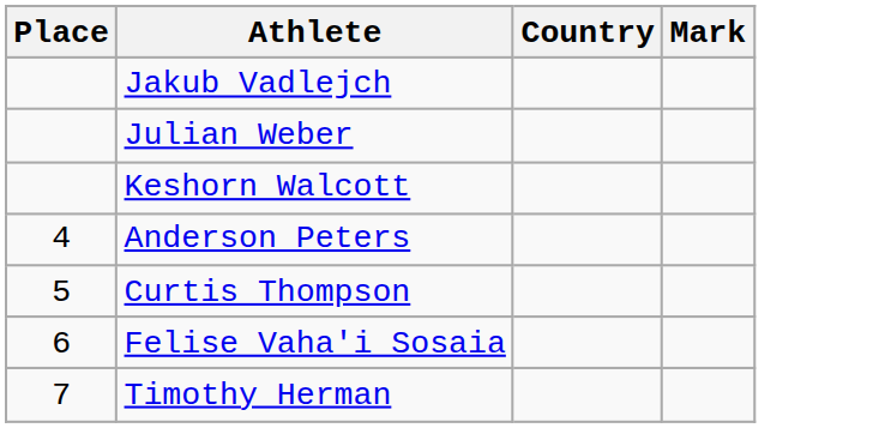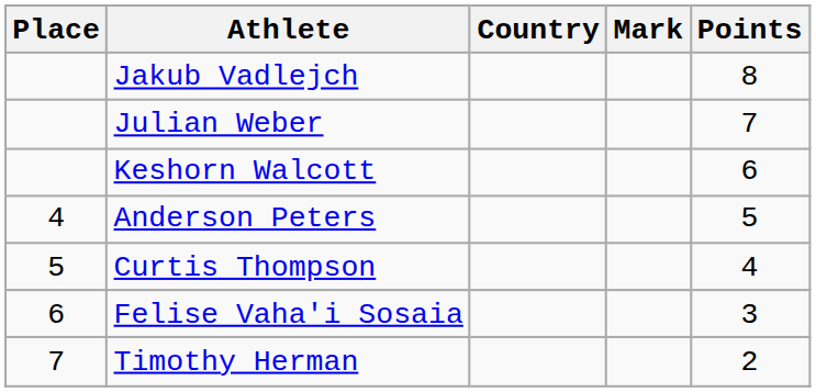+ column: Points | 8 | 7 | 6 | 5 | 4 | 3 | 2
